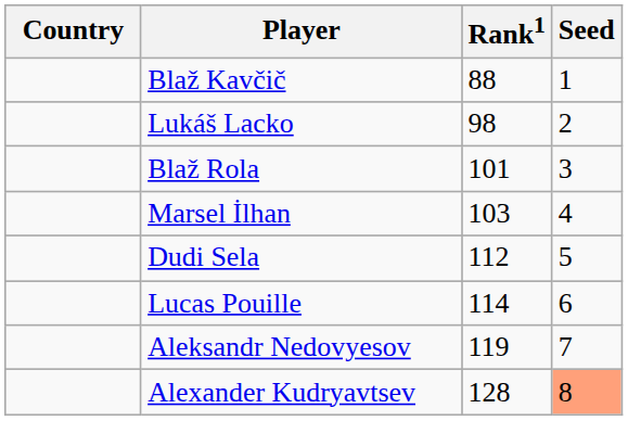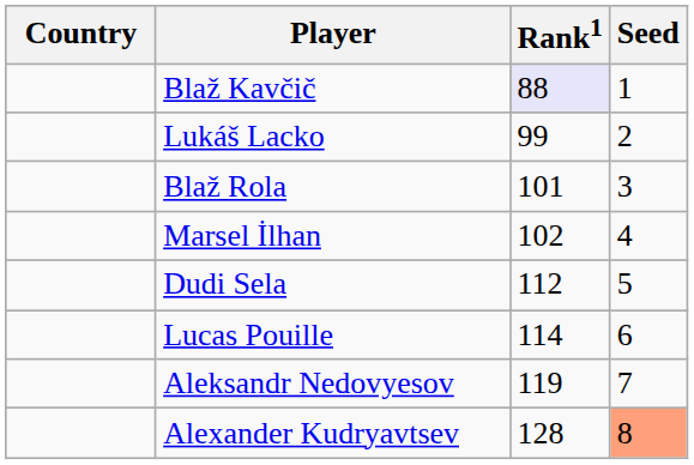Blaž Kavčič | Rank1: no background -> lavender background
Lukáš Lacko | Rank1: 98 -> 99
Marsel İlhan | Rank1: 103 -> 102
